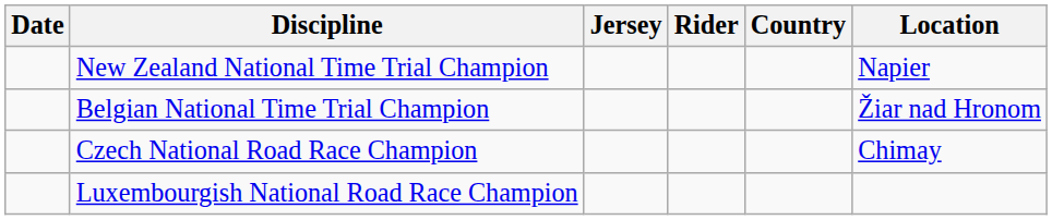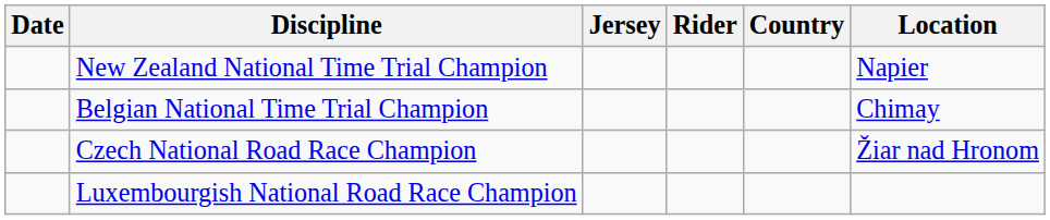Belgian National Time Trial Champion | Location: Žiar nad Hronom -> Chimay
Czech National Road Race Champion | Location: Chimay -> Žiar nad Hronom
